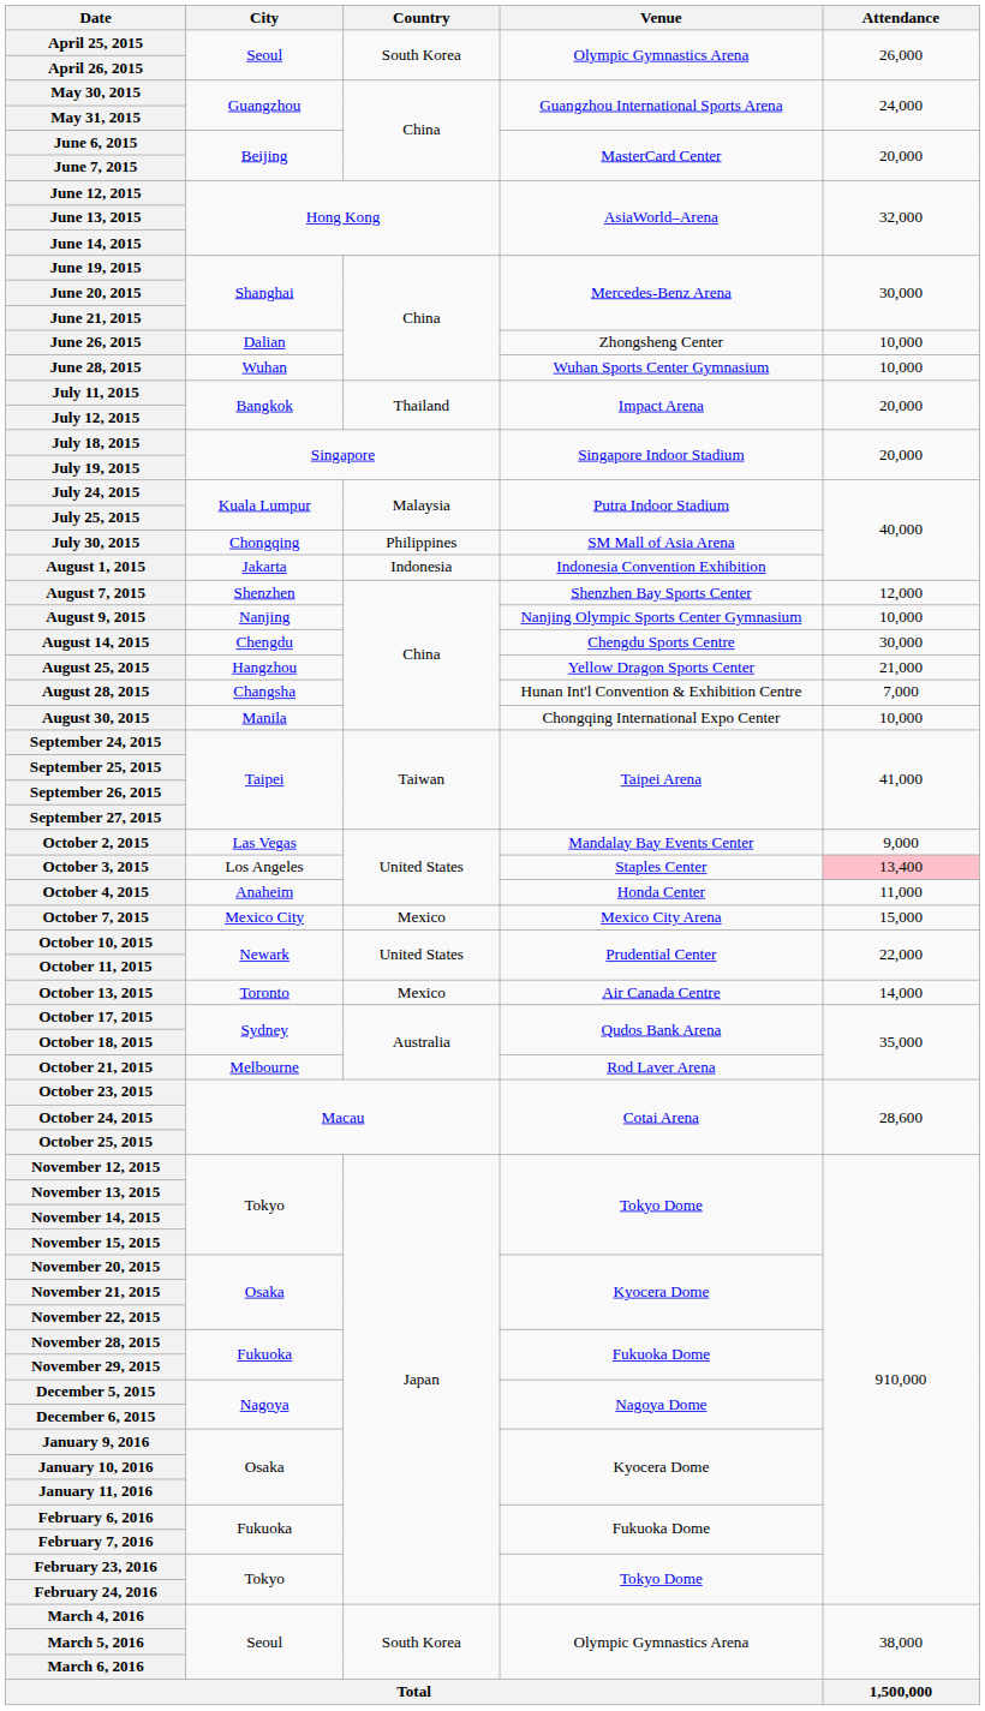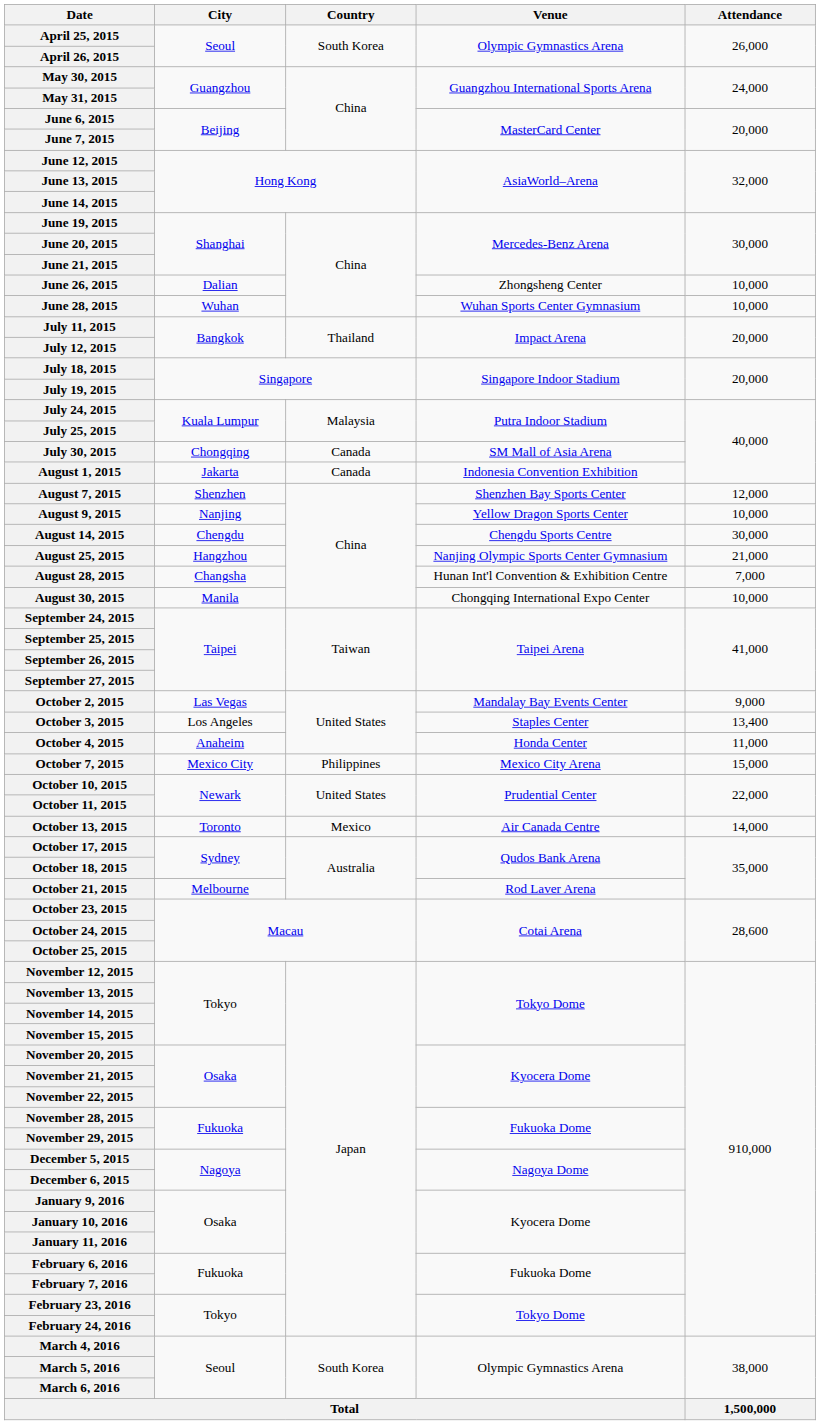July 30, 2015 | Country: Philippines -> Canada
August 1, 2015 | Country: Indonesia -> Canada
August 9, 2015 | Venue: Nanjing Olympic Sports Center Gymnasium -> Yellow Dragon Sports Center
August 25, 2015 | Venue: Yellow Dragon Sports Center -> Nanjing Olympic Sports Center Gymnasium
October 3, 2015 | Attendance: pink background -> no background
October 7, 2015 | Country: Mexico -> Philippines
